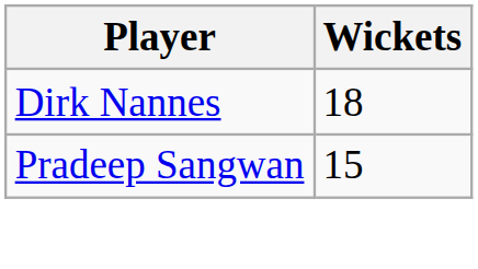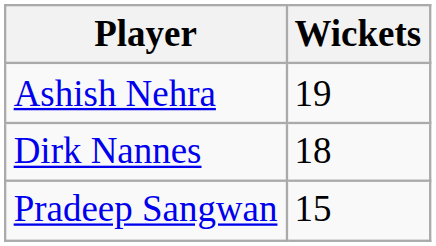+ row: Ashish Nehra | 19
